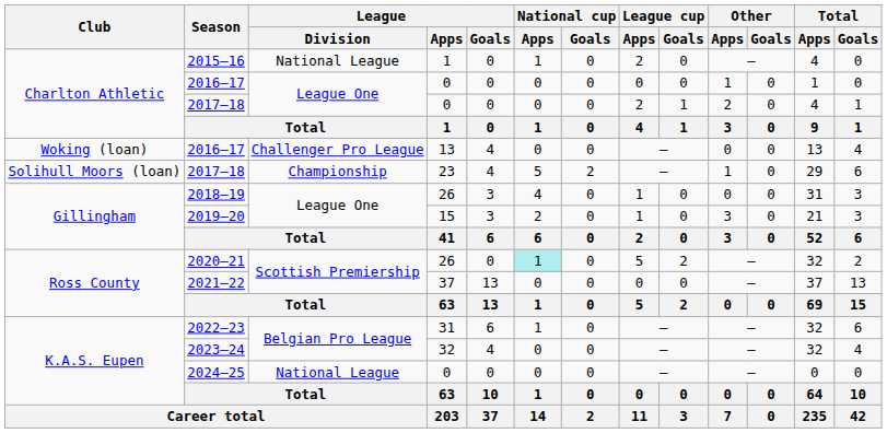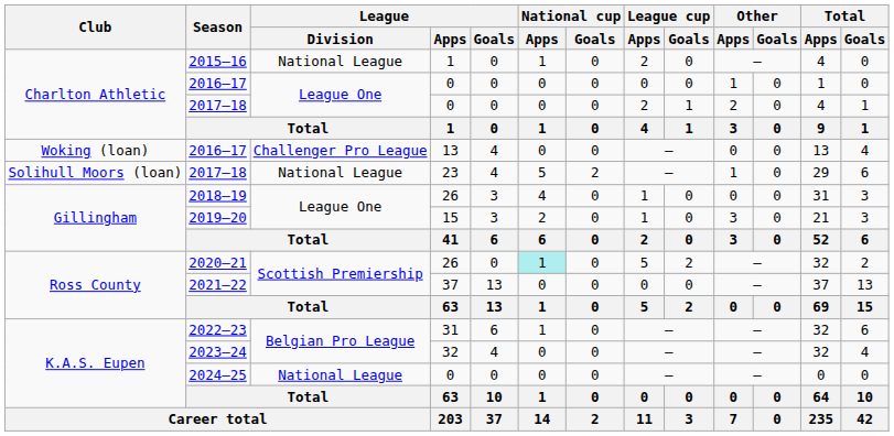2017–18 / 23 | League / Division: Championship -> National League
